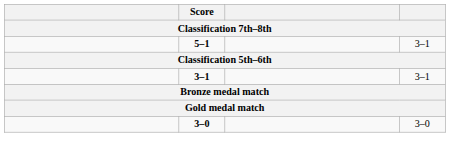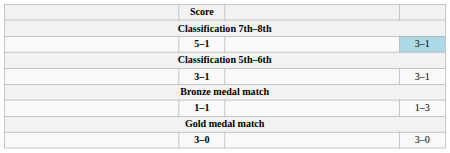5–1 | column 4: no background -> lightblue background
+ row: 1–1 | 1–3
